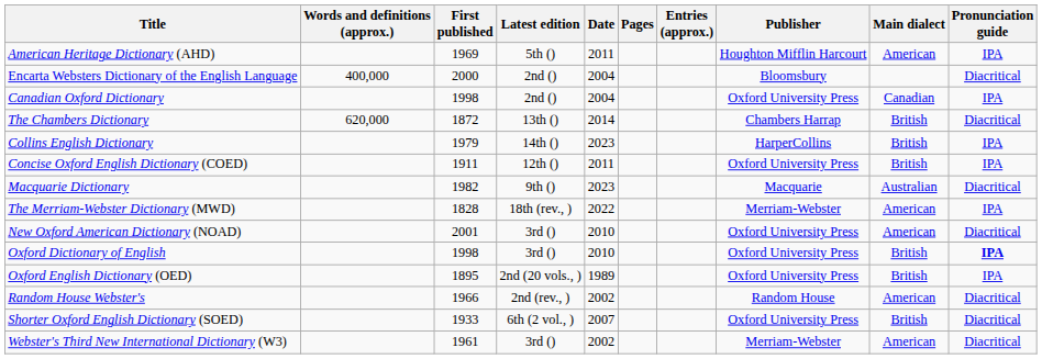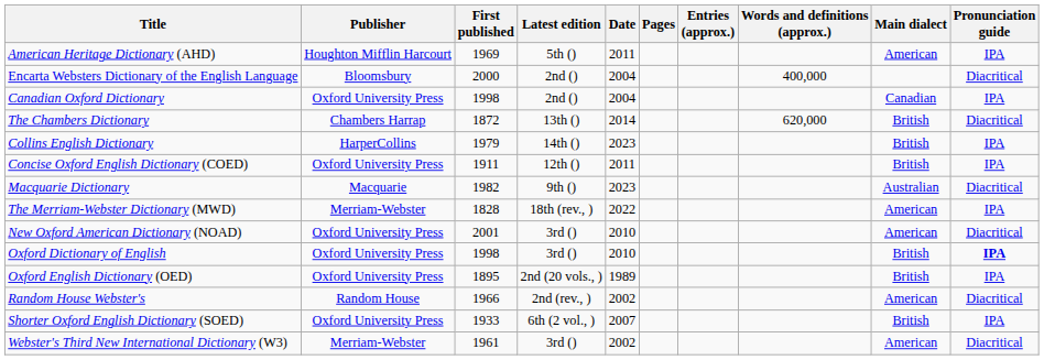columns swapped: Publisher <-> Words and definitions (approx.)
Shorter Oxford English Dictionary (SOED) | Pronunciation guide: Diacritical -> IPA
